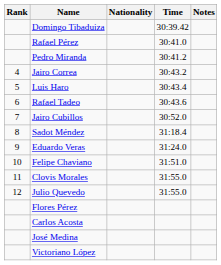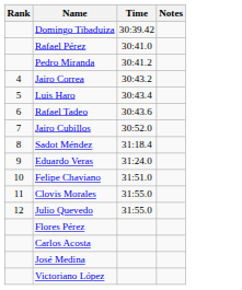- column: Nationality
